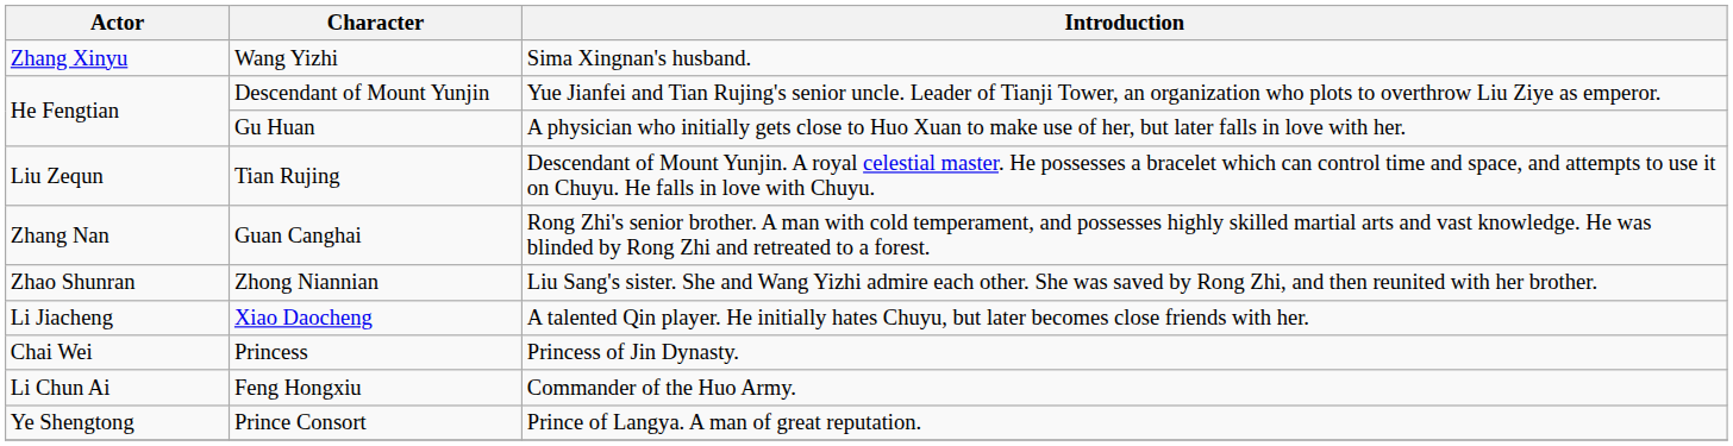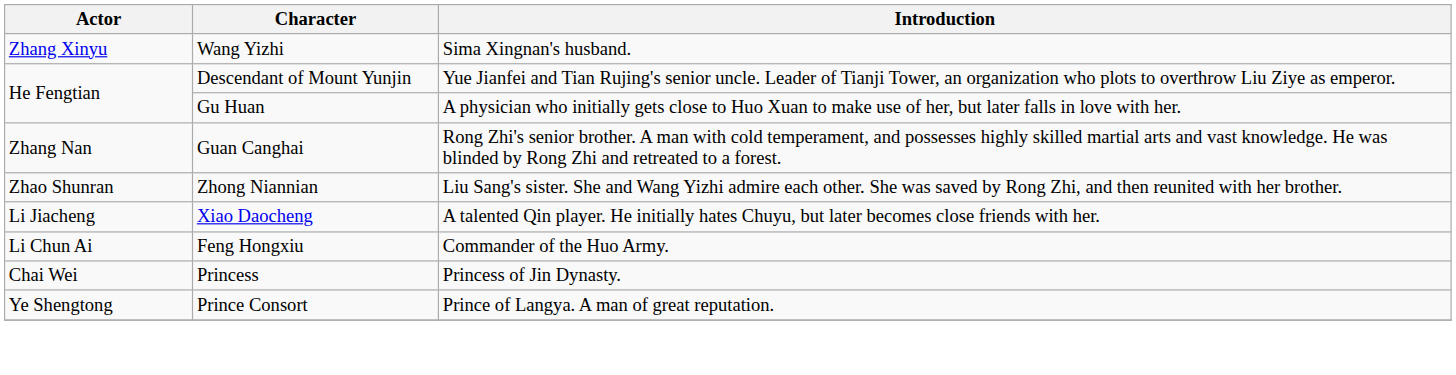- row: Liu Zequn | Tian Rujing | Descendant of Mount Yunjin. A royal celestial master. He possesses a bracelet which can control time and space, and attempts to use it on Chuyu. He falls in love with Chuyu.
rows swapped: Feng Hongxiu <-> Princess
